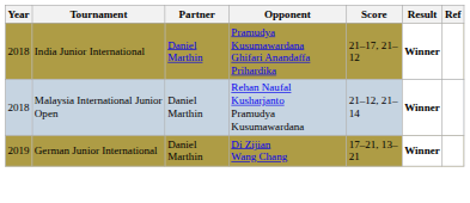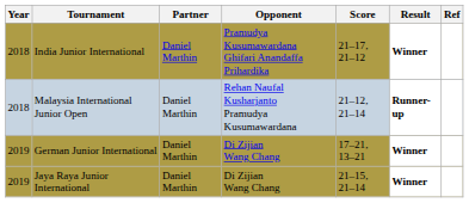Malaysia International Junior Open | Result: Winner -> Runner-up
+ row: 2019 | Jaya Raya Junior International | Daniel Marthin | Di Zijian Wang Chang | 21–15, 21–14 | Winner
